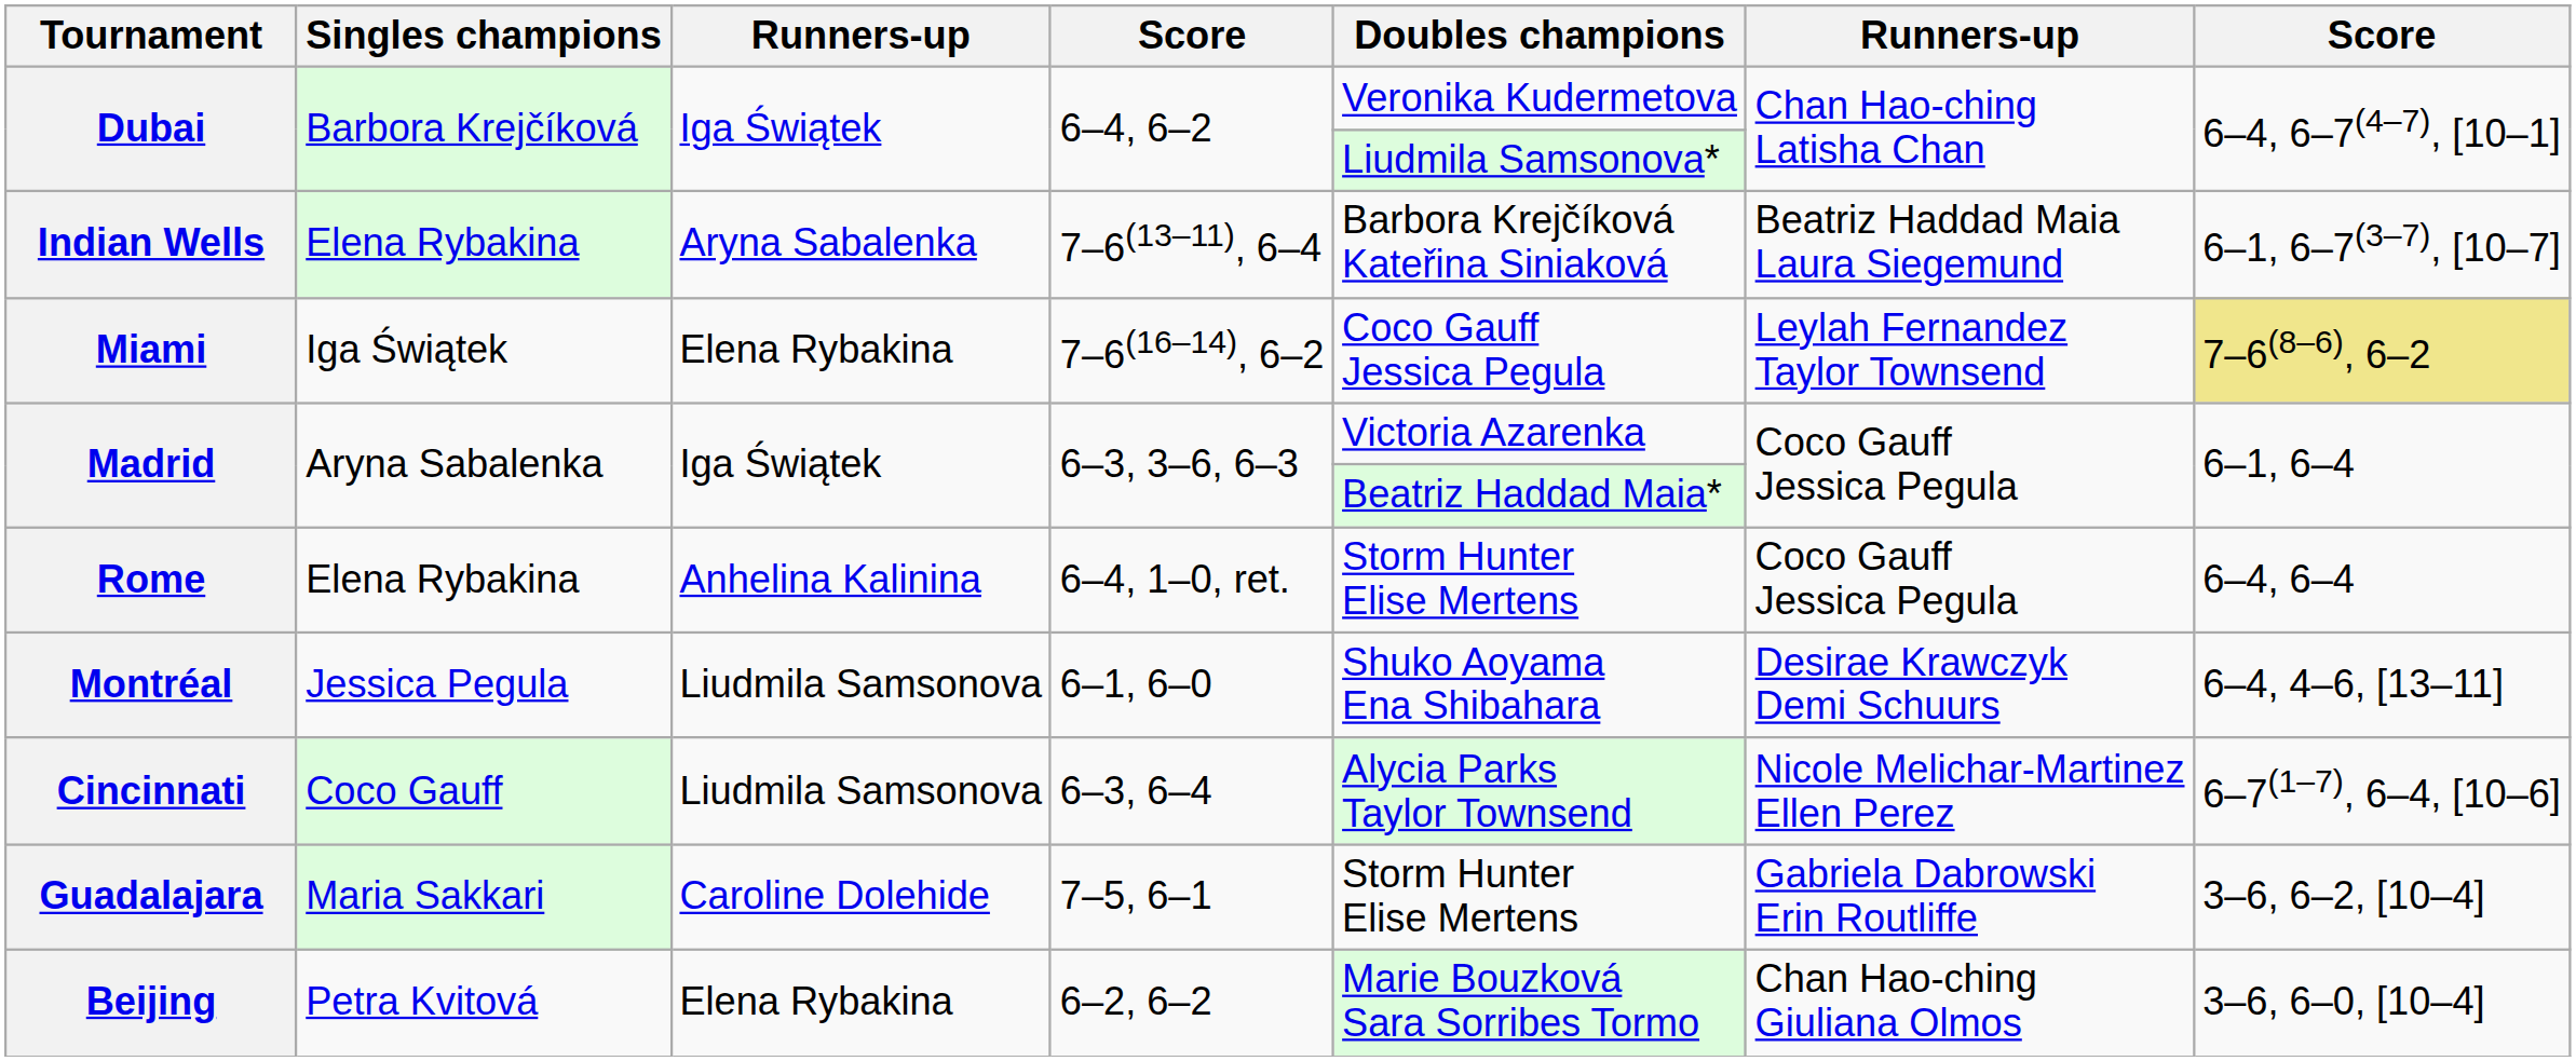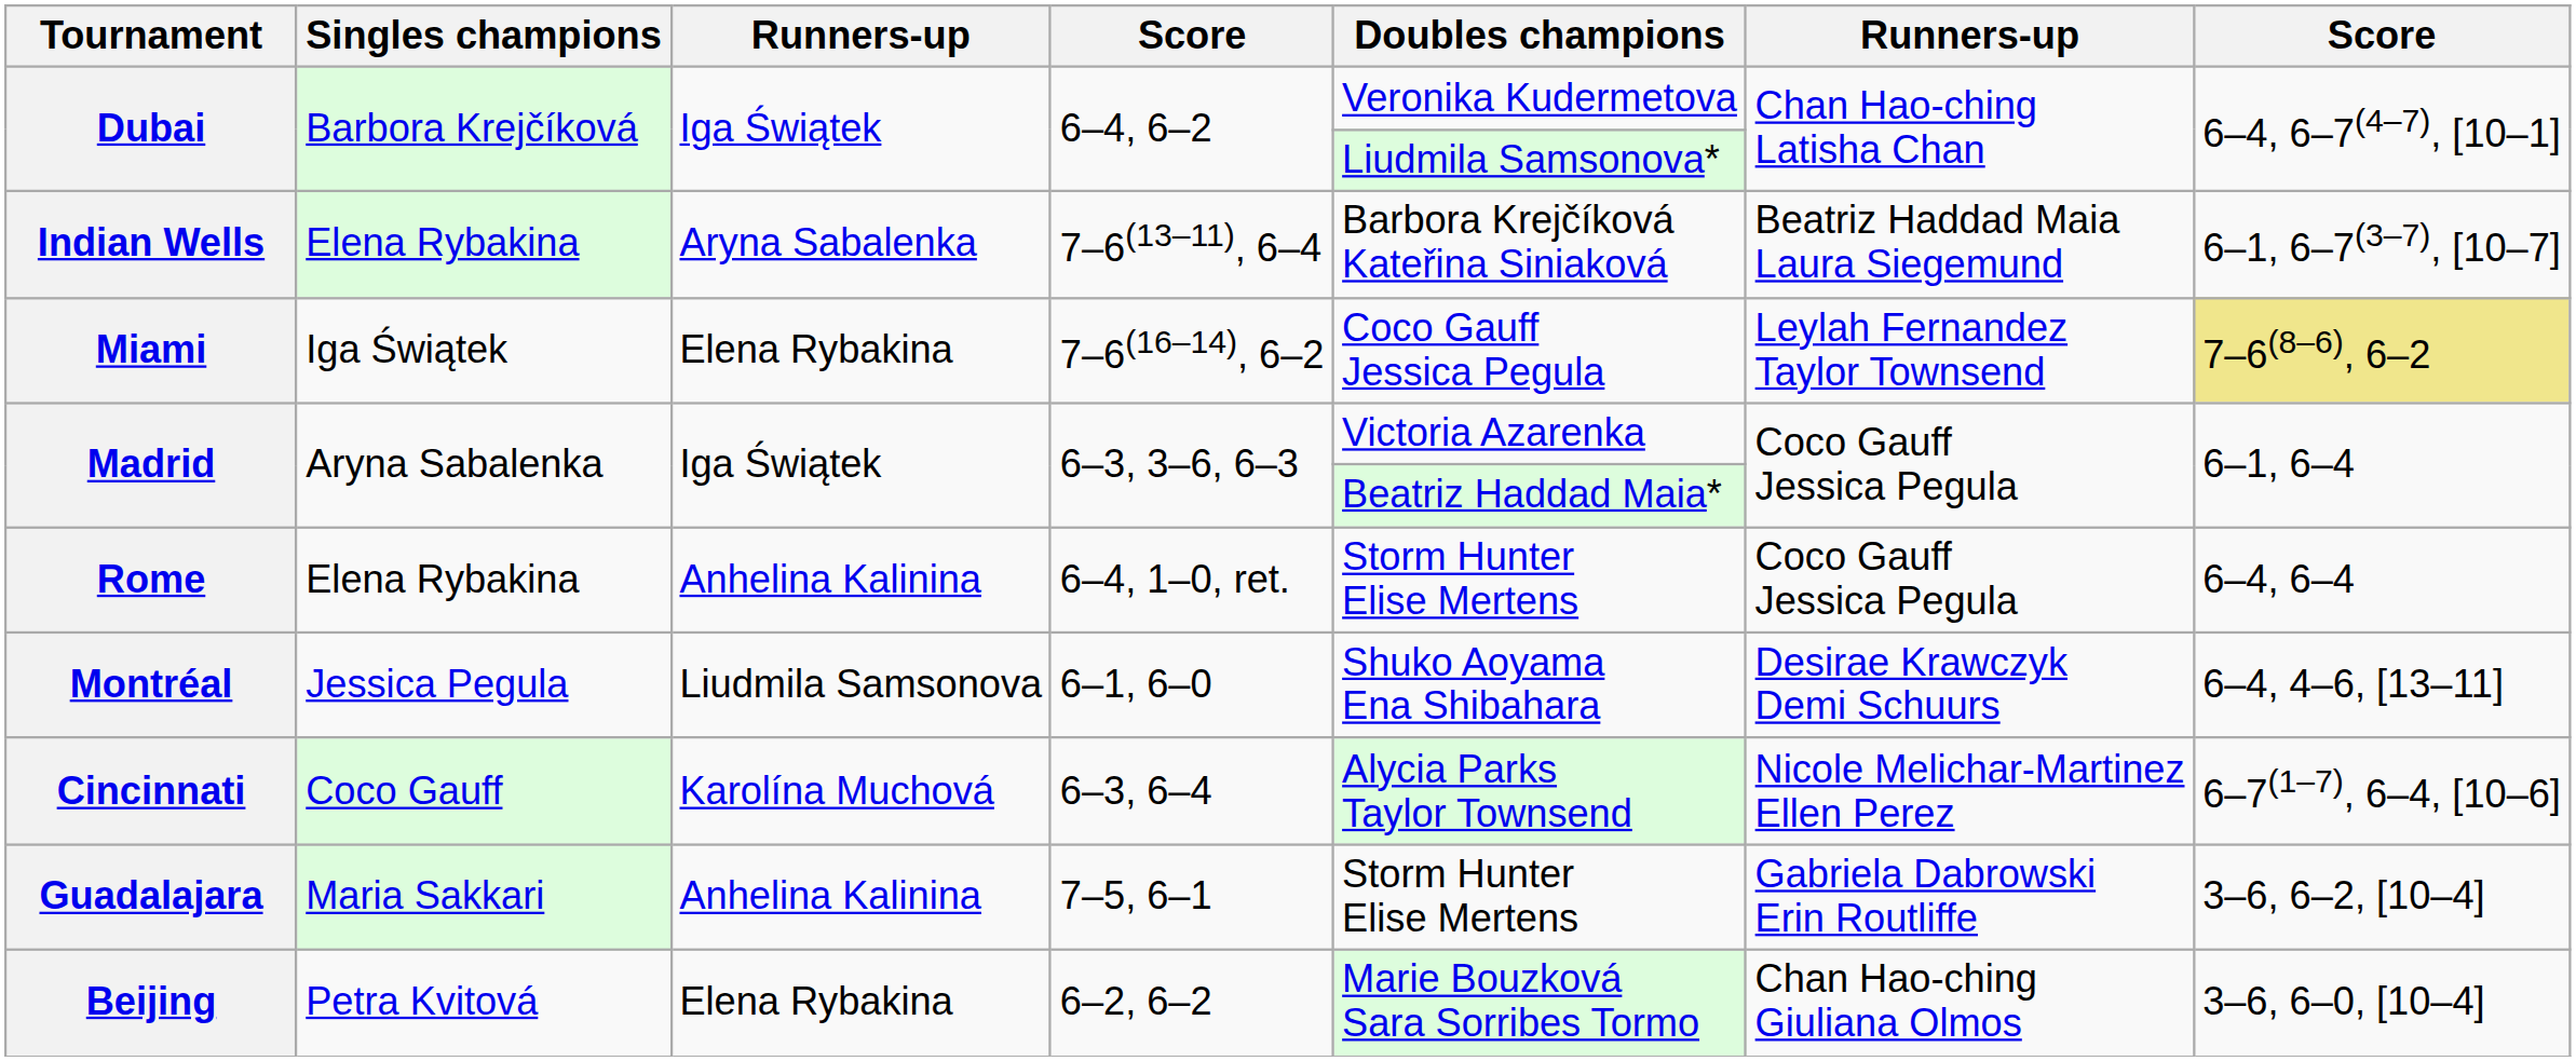Cincinnati | column 3: Liudmila Samsonova -> Karolína Muchová
Guadalajara | column 3: Caroline Dolehide -> Anhelina Kalinina
